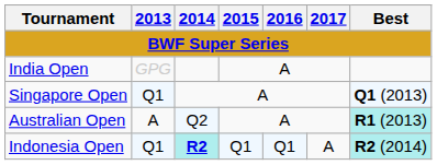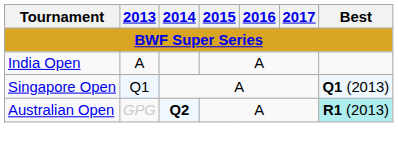India Open | 2013: GPG -> A
Australian Open | 2013: A -> GPG
Australian Open | 2014: normal -> bold
- row: Indonesia Open | Q1 | R2 | Q1 | Q1 | A | R2 (2014)
